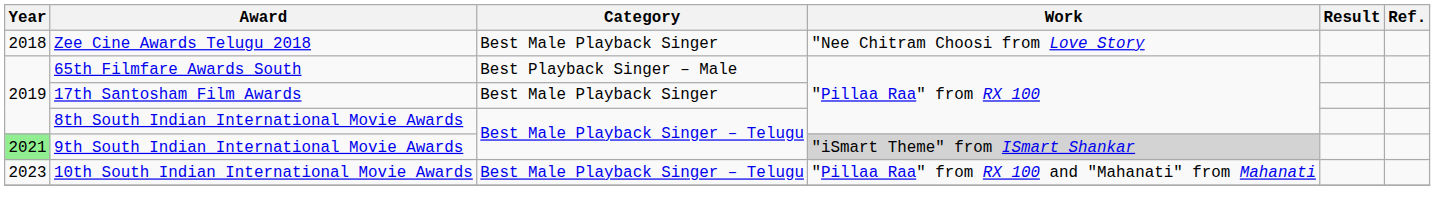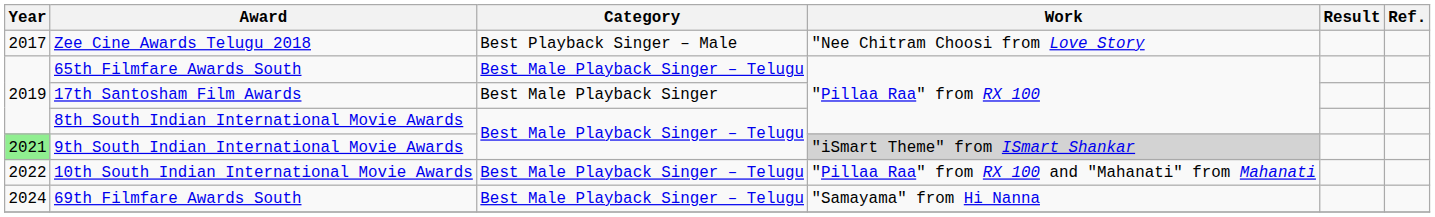Zee Cine Awards Telugu 2018 | Year: 2018 -> 2017
Zee Cine Awards Telugu 2018 | Category: Best Male Playback Singer -> Best Playback Singer – Male
65th Filmfare Awards South | Category: Best Playback Singer – Male -> Best Male Playback Singer – Telugu
10th South Indian International Movie Awards | Year: 2023 -> 2022
+ row: 2024 | 69th Filmfare Awards South | Best Male Playback Singer – Telugu | "Samayama" from Hi Nanna
